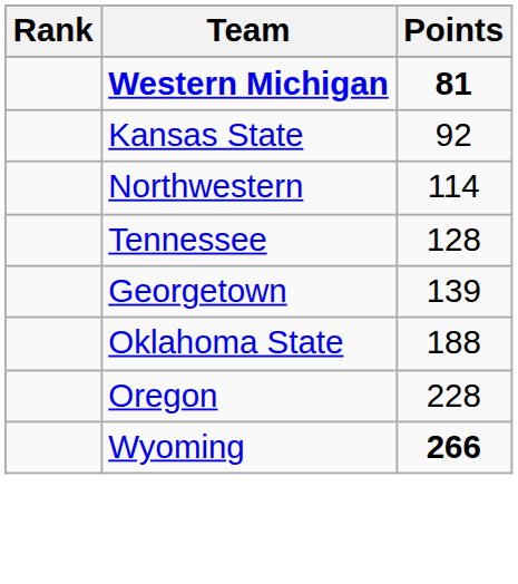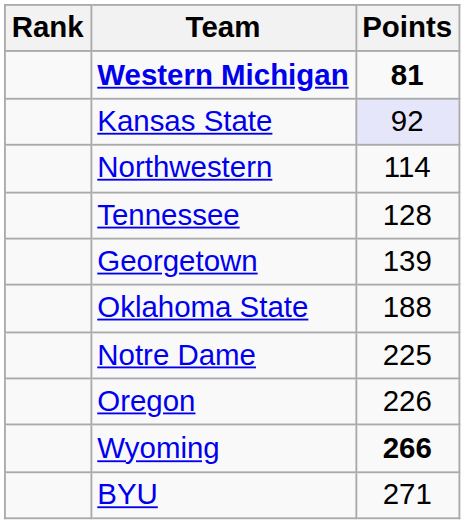Kansas State | Points: no background -> lavender background
+ row: Notre Dame | 225
Oregon | Points: 228 -> 226
+ row: BYU | 271
